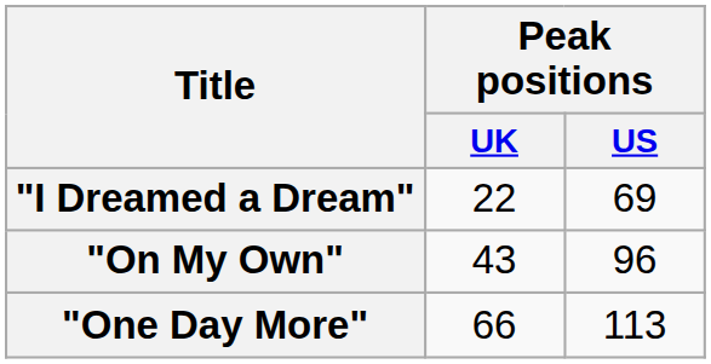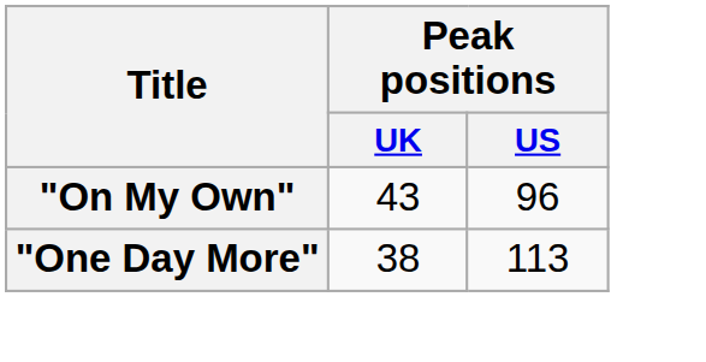- row: "I Dreamed a Dream" | 22 | 69
"One Day More" | Peak positions / UK: 66 -> 38
